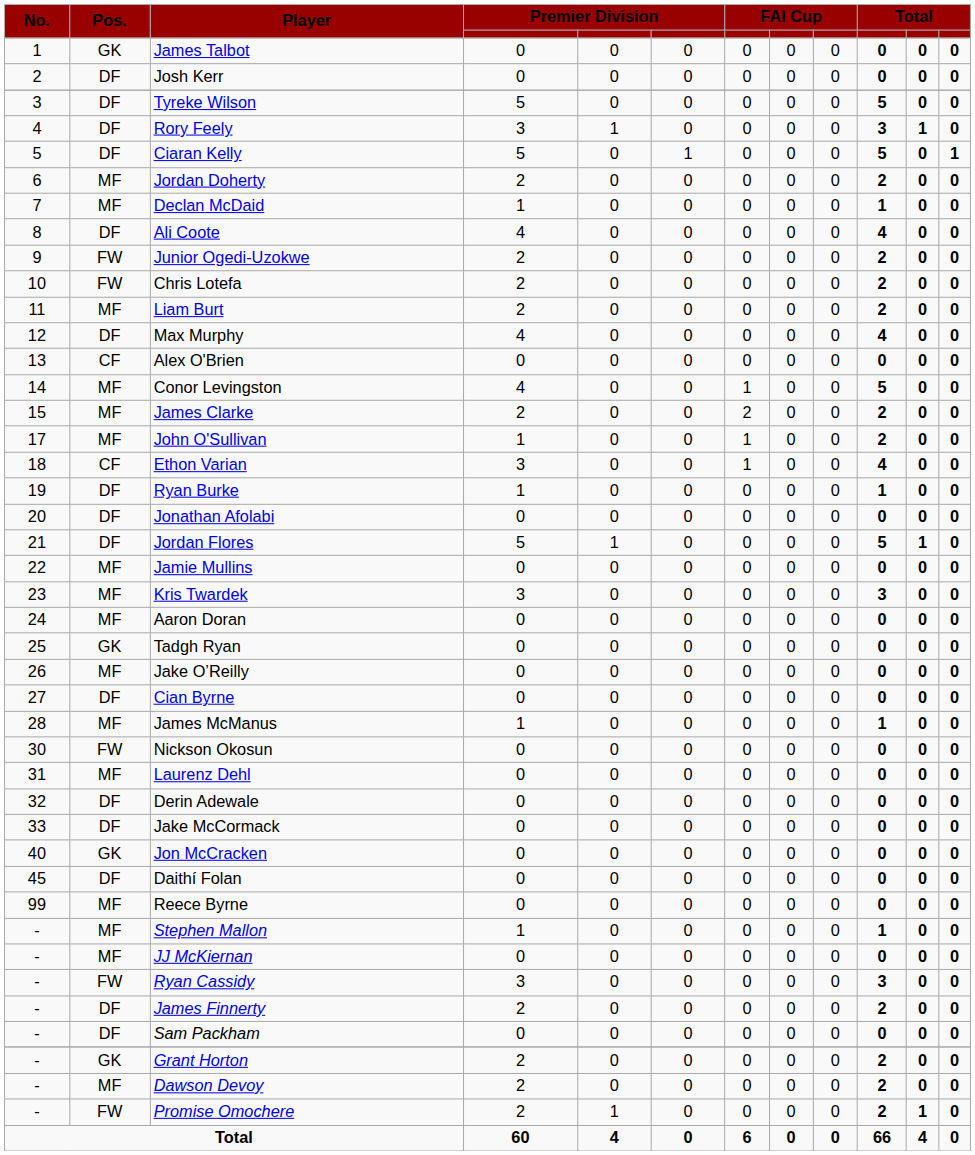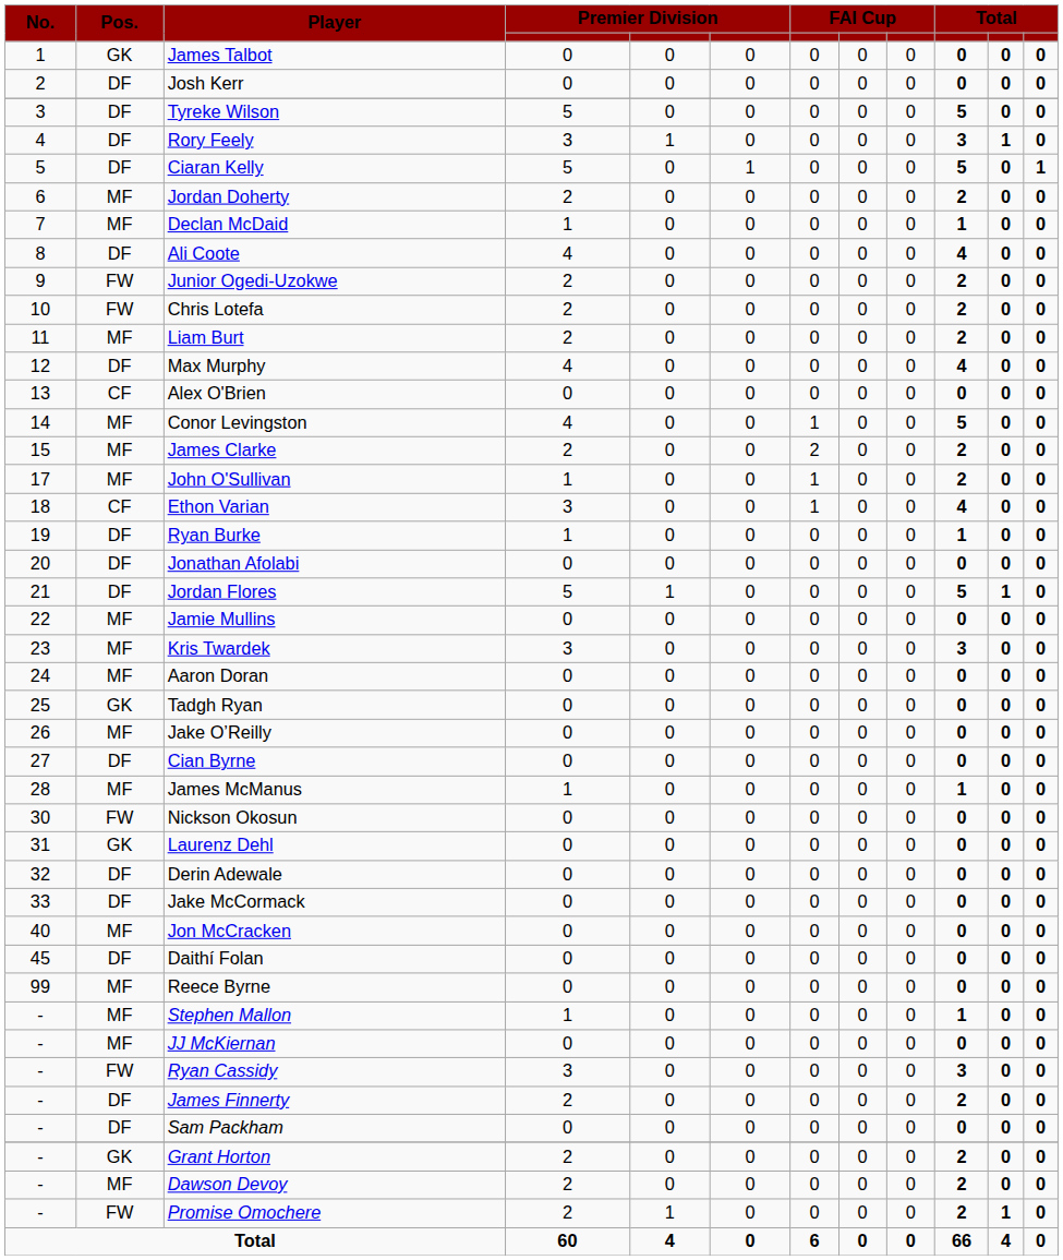Laurenz Dehl | Pos.: MF -> GK
Jon McCracken | Pos.: GK -> MF
